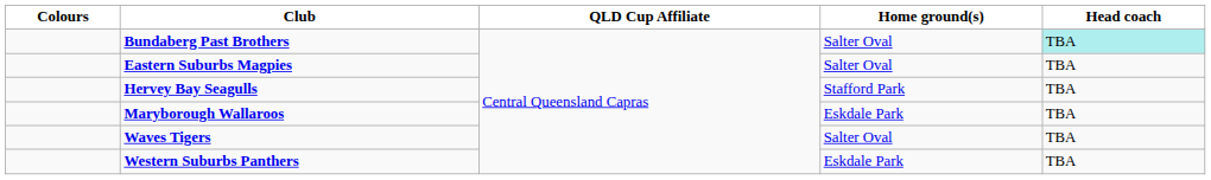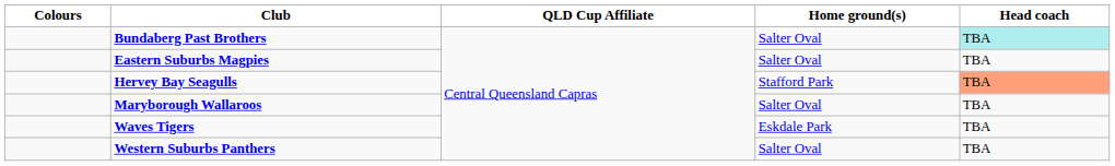Hervey Bay Seagulls | Head coach: no background -> lightsalmon background
Maryborough Wallaroos | Home ground(s): Eskdale Park -> Salter Oval
Waves Tigers | Home ground(s): Salter Oval -> Eskdale Park
Western Suburbs Panthers | Home ground(s): Eskdale Park -> Salter Oval
